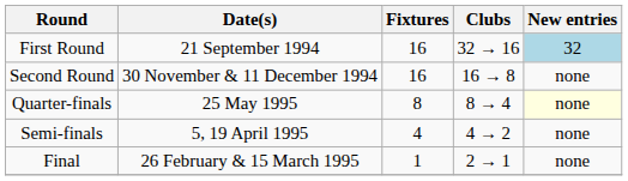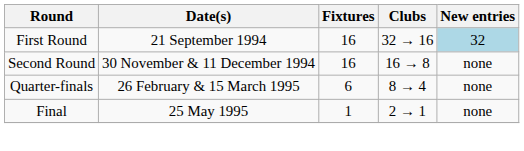Quarter-finals | Date(s): 25 May 1995 -> 26 February & 15 March 1995
Quarter-finals | Fixtures: 8 -> 6
Quarter-finals | New entries: lightyellow background -> no background
- row: Semi-finals | 5, 19 April 1995 | 4 | 4 → 2 | none
Final | Date(s): 26 February & 15 March 1995 -> 25 May 1995
